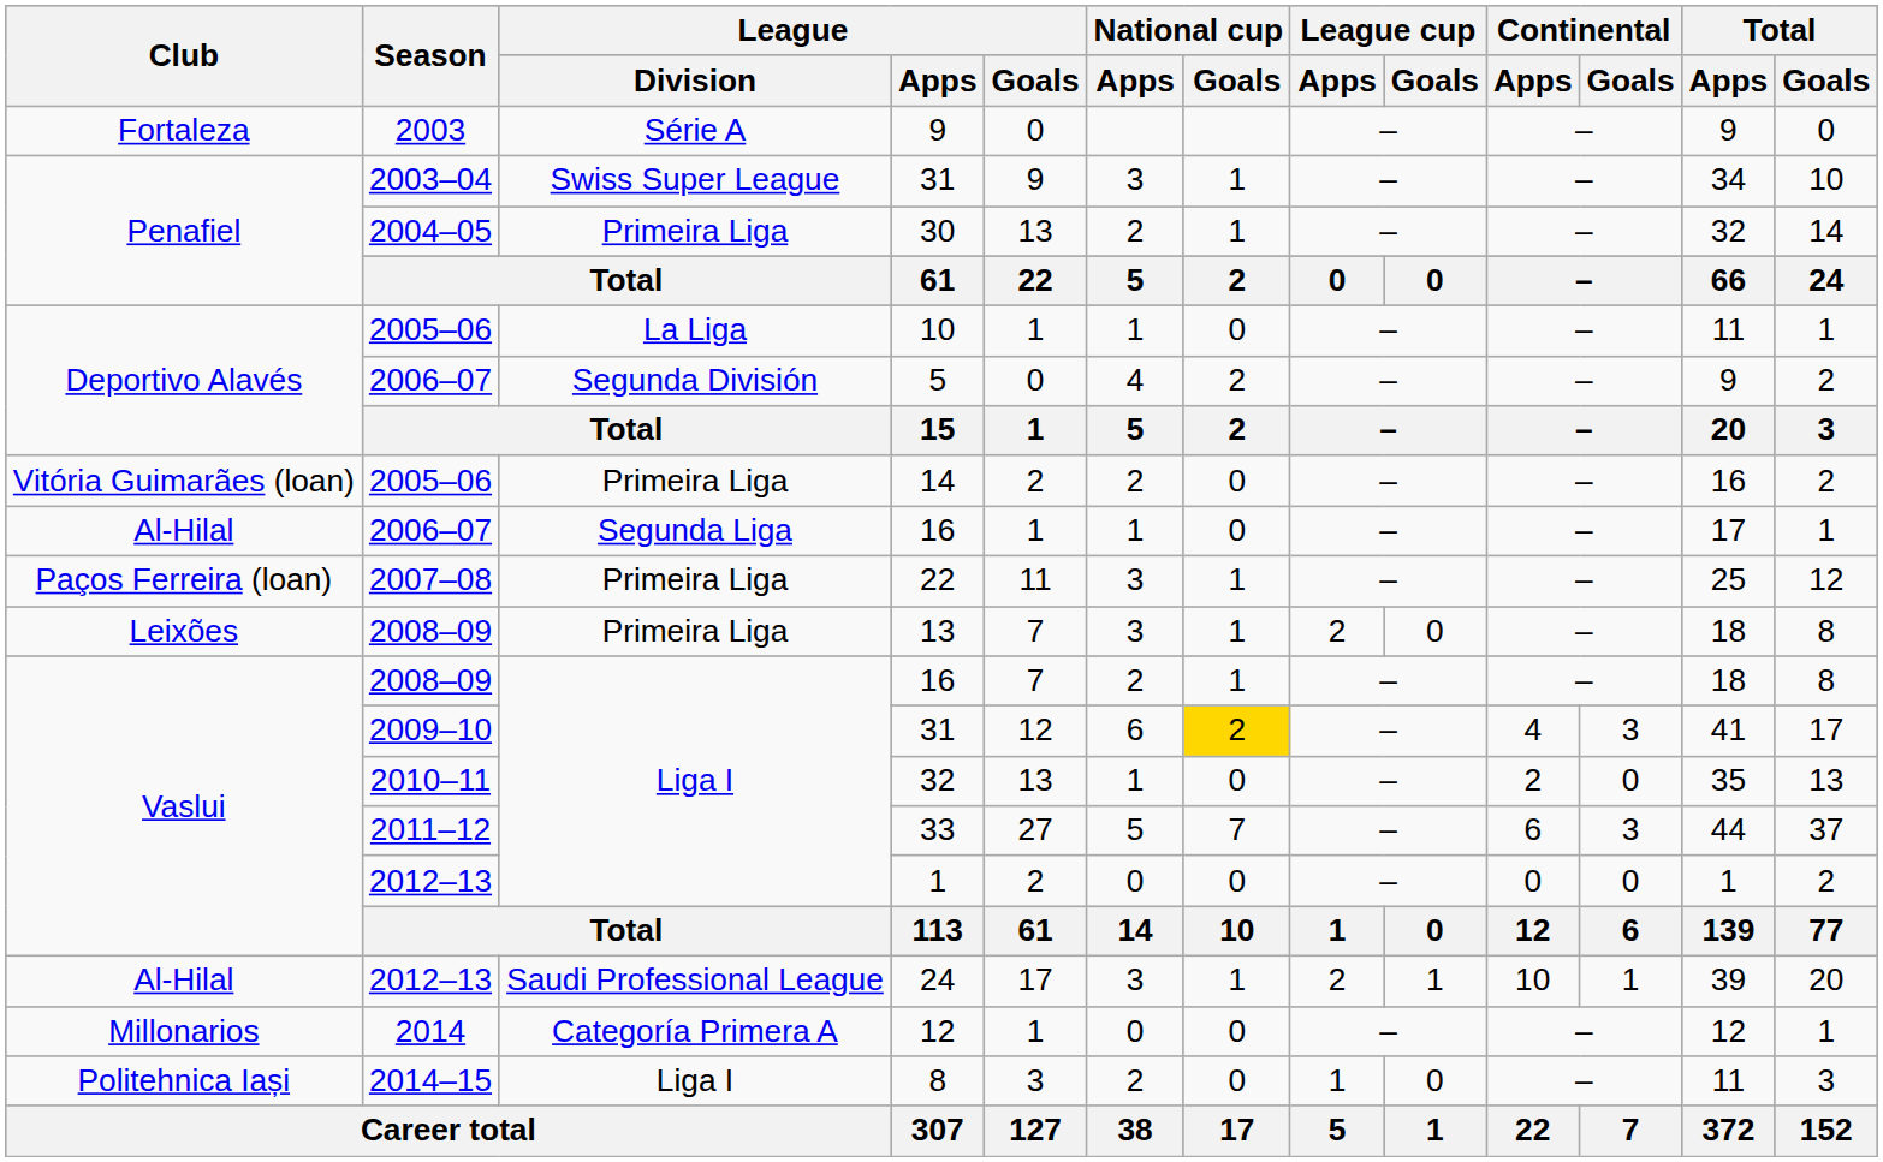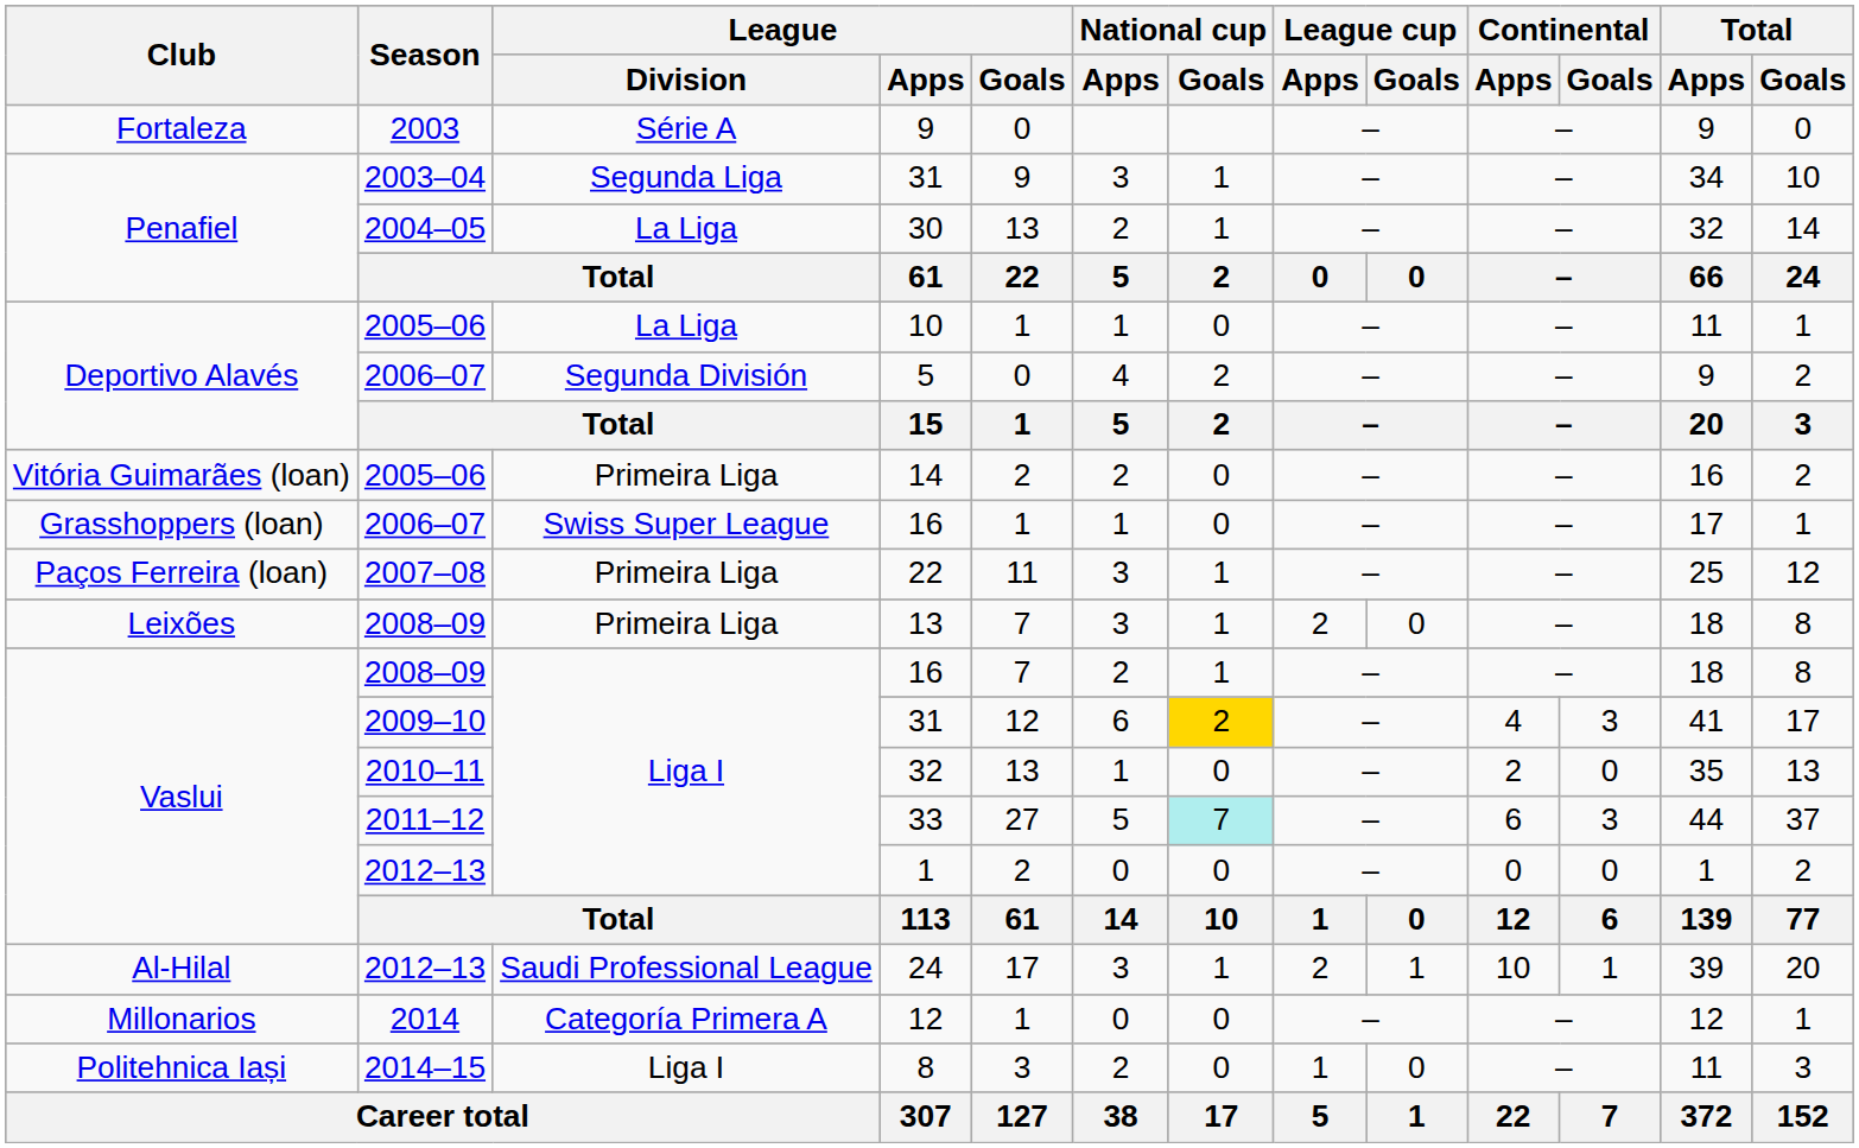2003–04 / 31 | League / Division: Swiss Super League -> Segunda Liga
30 | League / Division: Primeira Liga -> La Liga
2006–07 / 16 | Club: Al-Hilal -> Grasshoppers (loan)
2006–07 / 16 | League / Division: Segunda Liga -> Swiss Super League
33 | National cup / Goals: no background -> paleturquoise background
